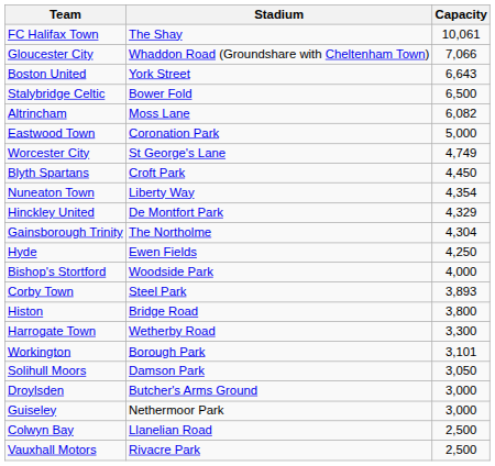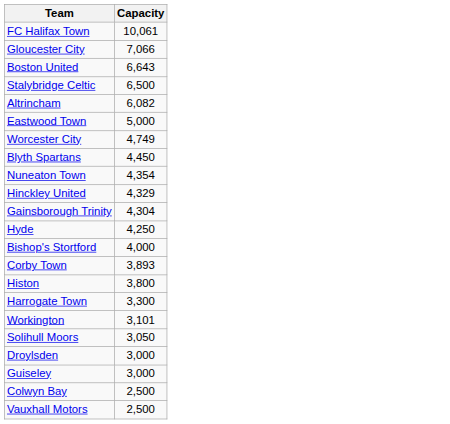- column: Stadium | The Shay | Whaddon Road (Groundshare with Cheltenham Town) | York Street | Bower Fold | Moss Lane | Coronation Park | St George's Lane | Croft Park | Liberty Way | De Montfort Park | The Northolme | Ewen Fields | Woodside Park | Steel Park | Bridge Road | Wetherby Road | Borough Park | Damson Park | Butcher's Arms Ground | Nethermoor Park | Llanelian Road | Rivacre Park
